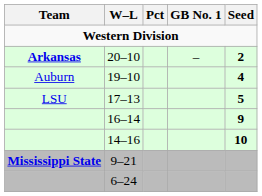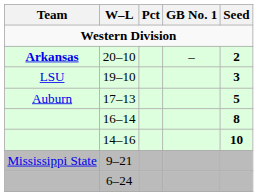19–10 | Team: Auburn -> LSU
19–10 | Seed: 4 -> 3
17–13 | Team: LSU -> Auburn
16–14 | Seed: 9 -> 8
9–21 | Team: bold -> normal
